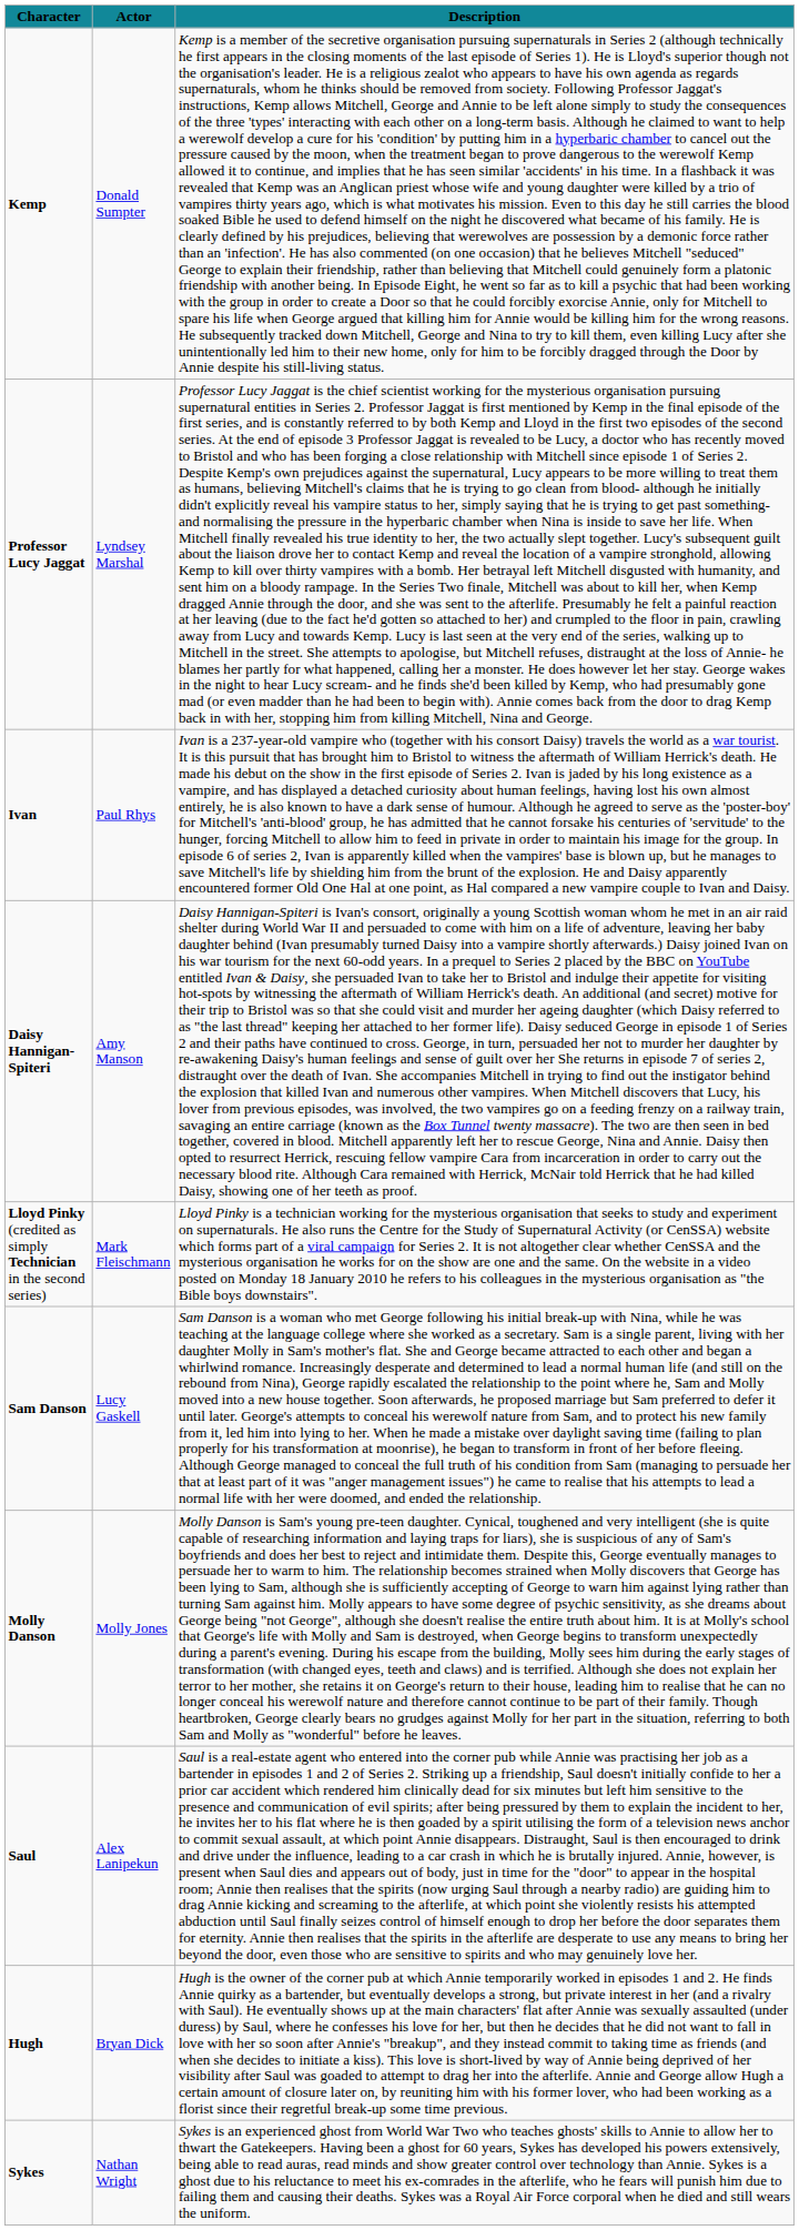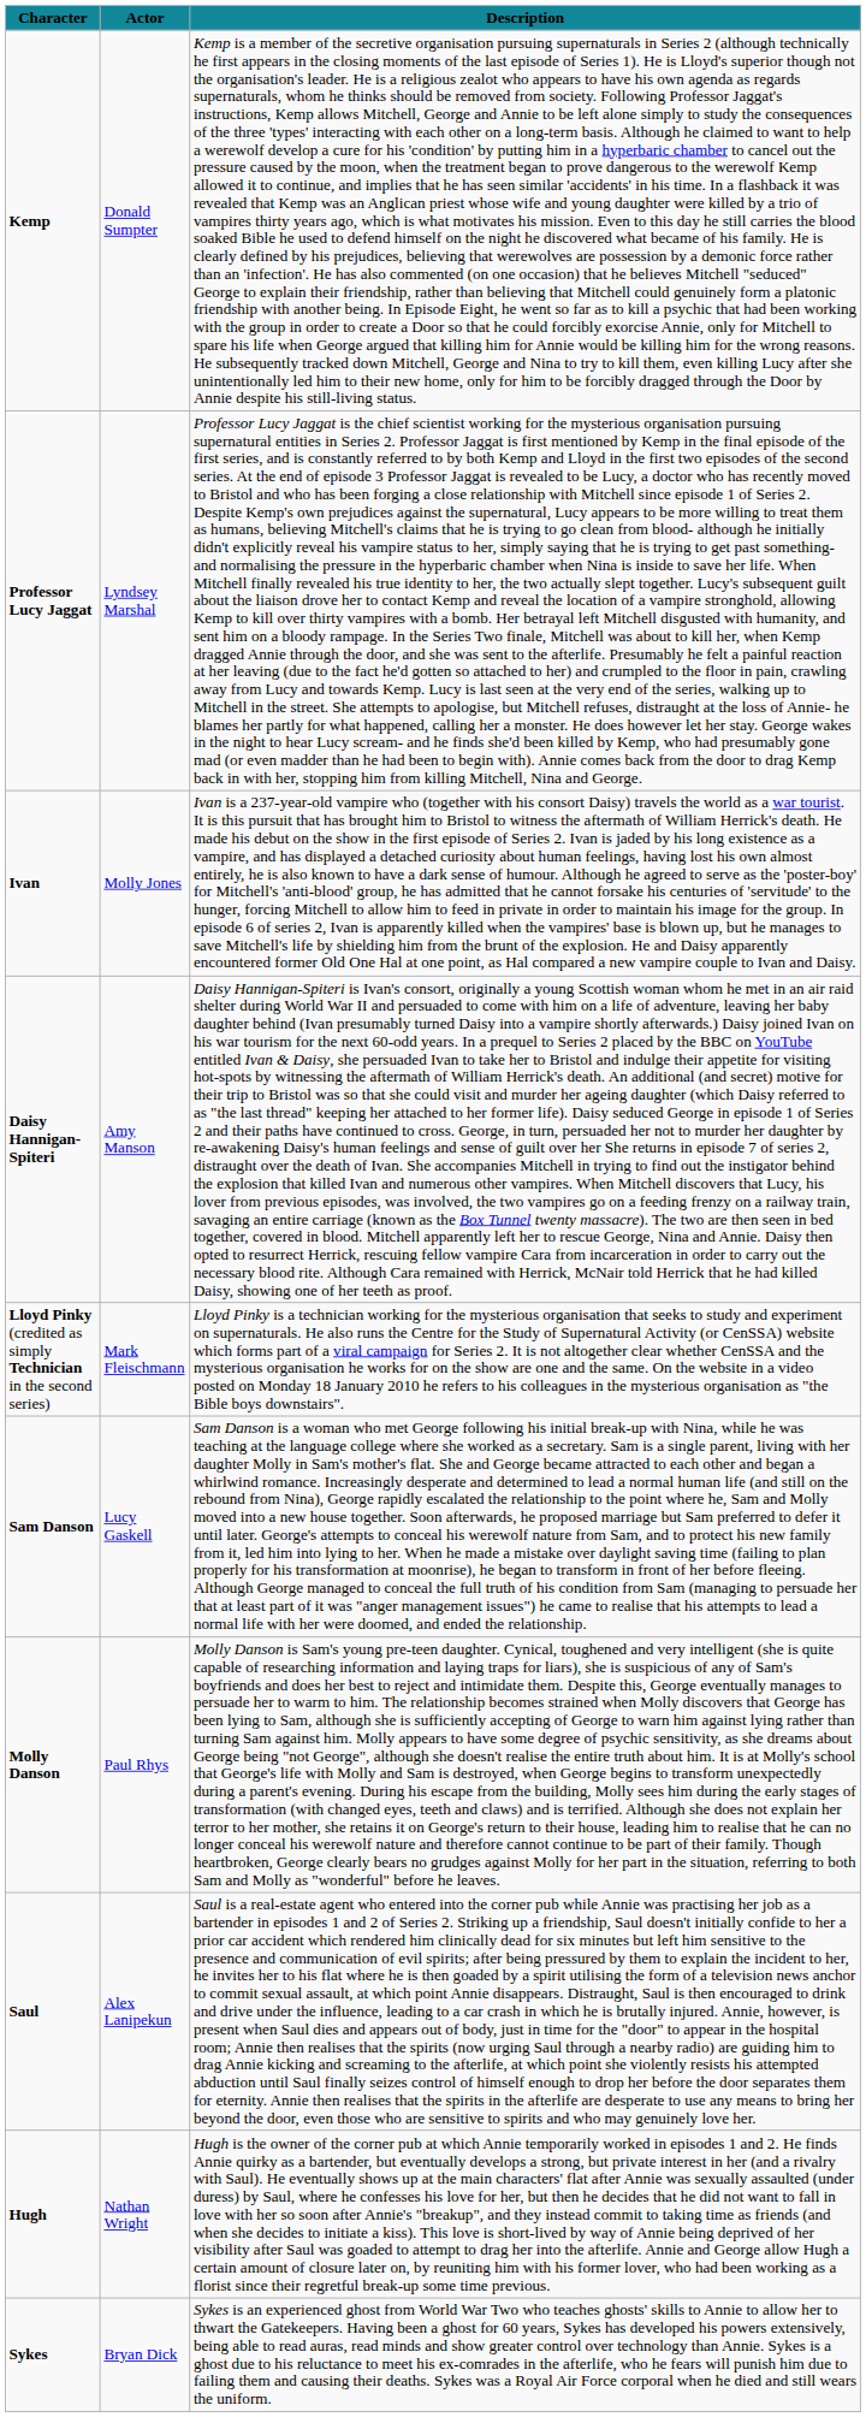Ivan | Actor: Paul Rhys -> Molly Jones
Molly Danson | Actor: Molly Jones -> Paul Rhys
Hugh | Actor: Bryan Dick -> Nathan Wright
Sykes | Actor: Nathan Wright -> Bryan Dick
